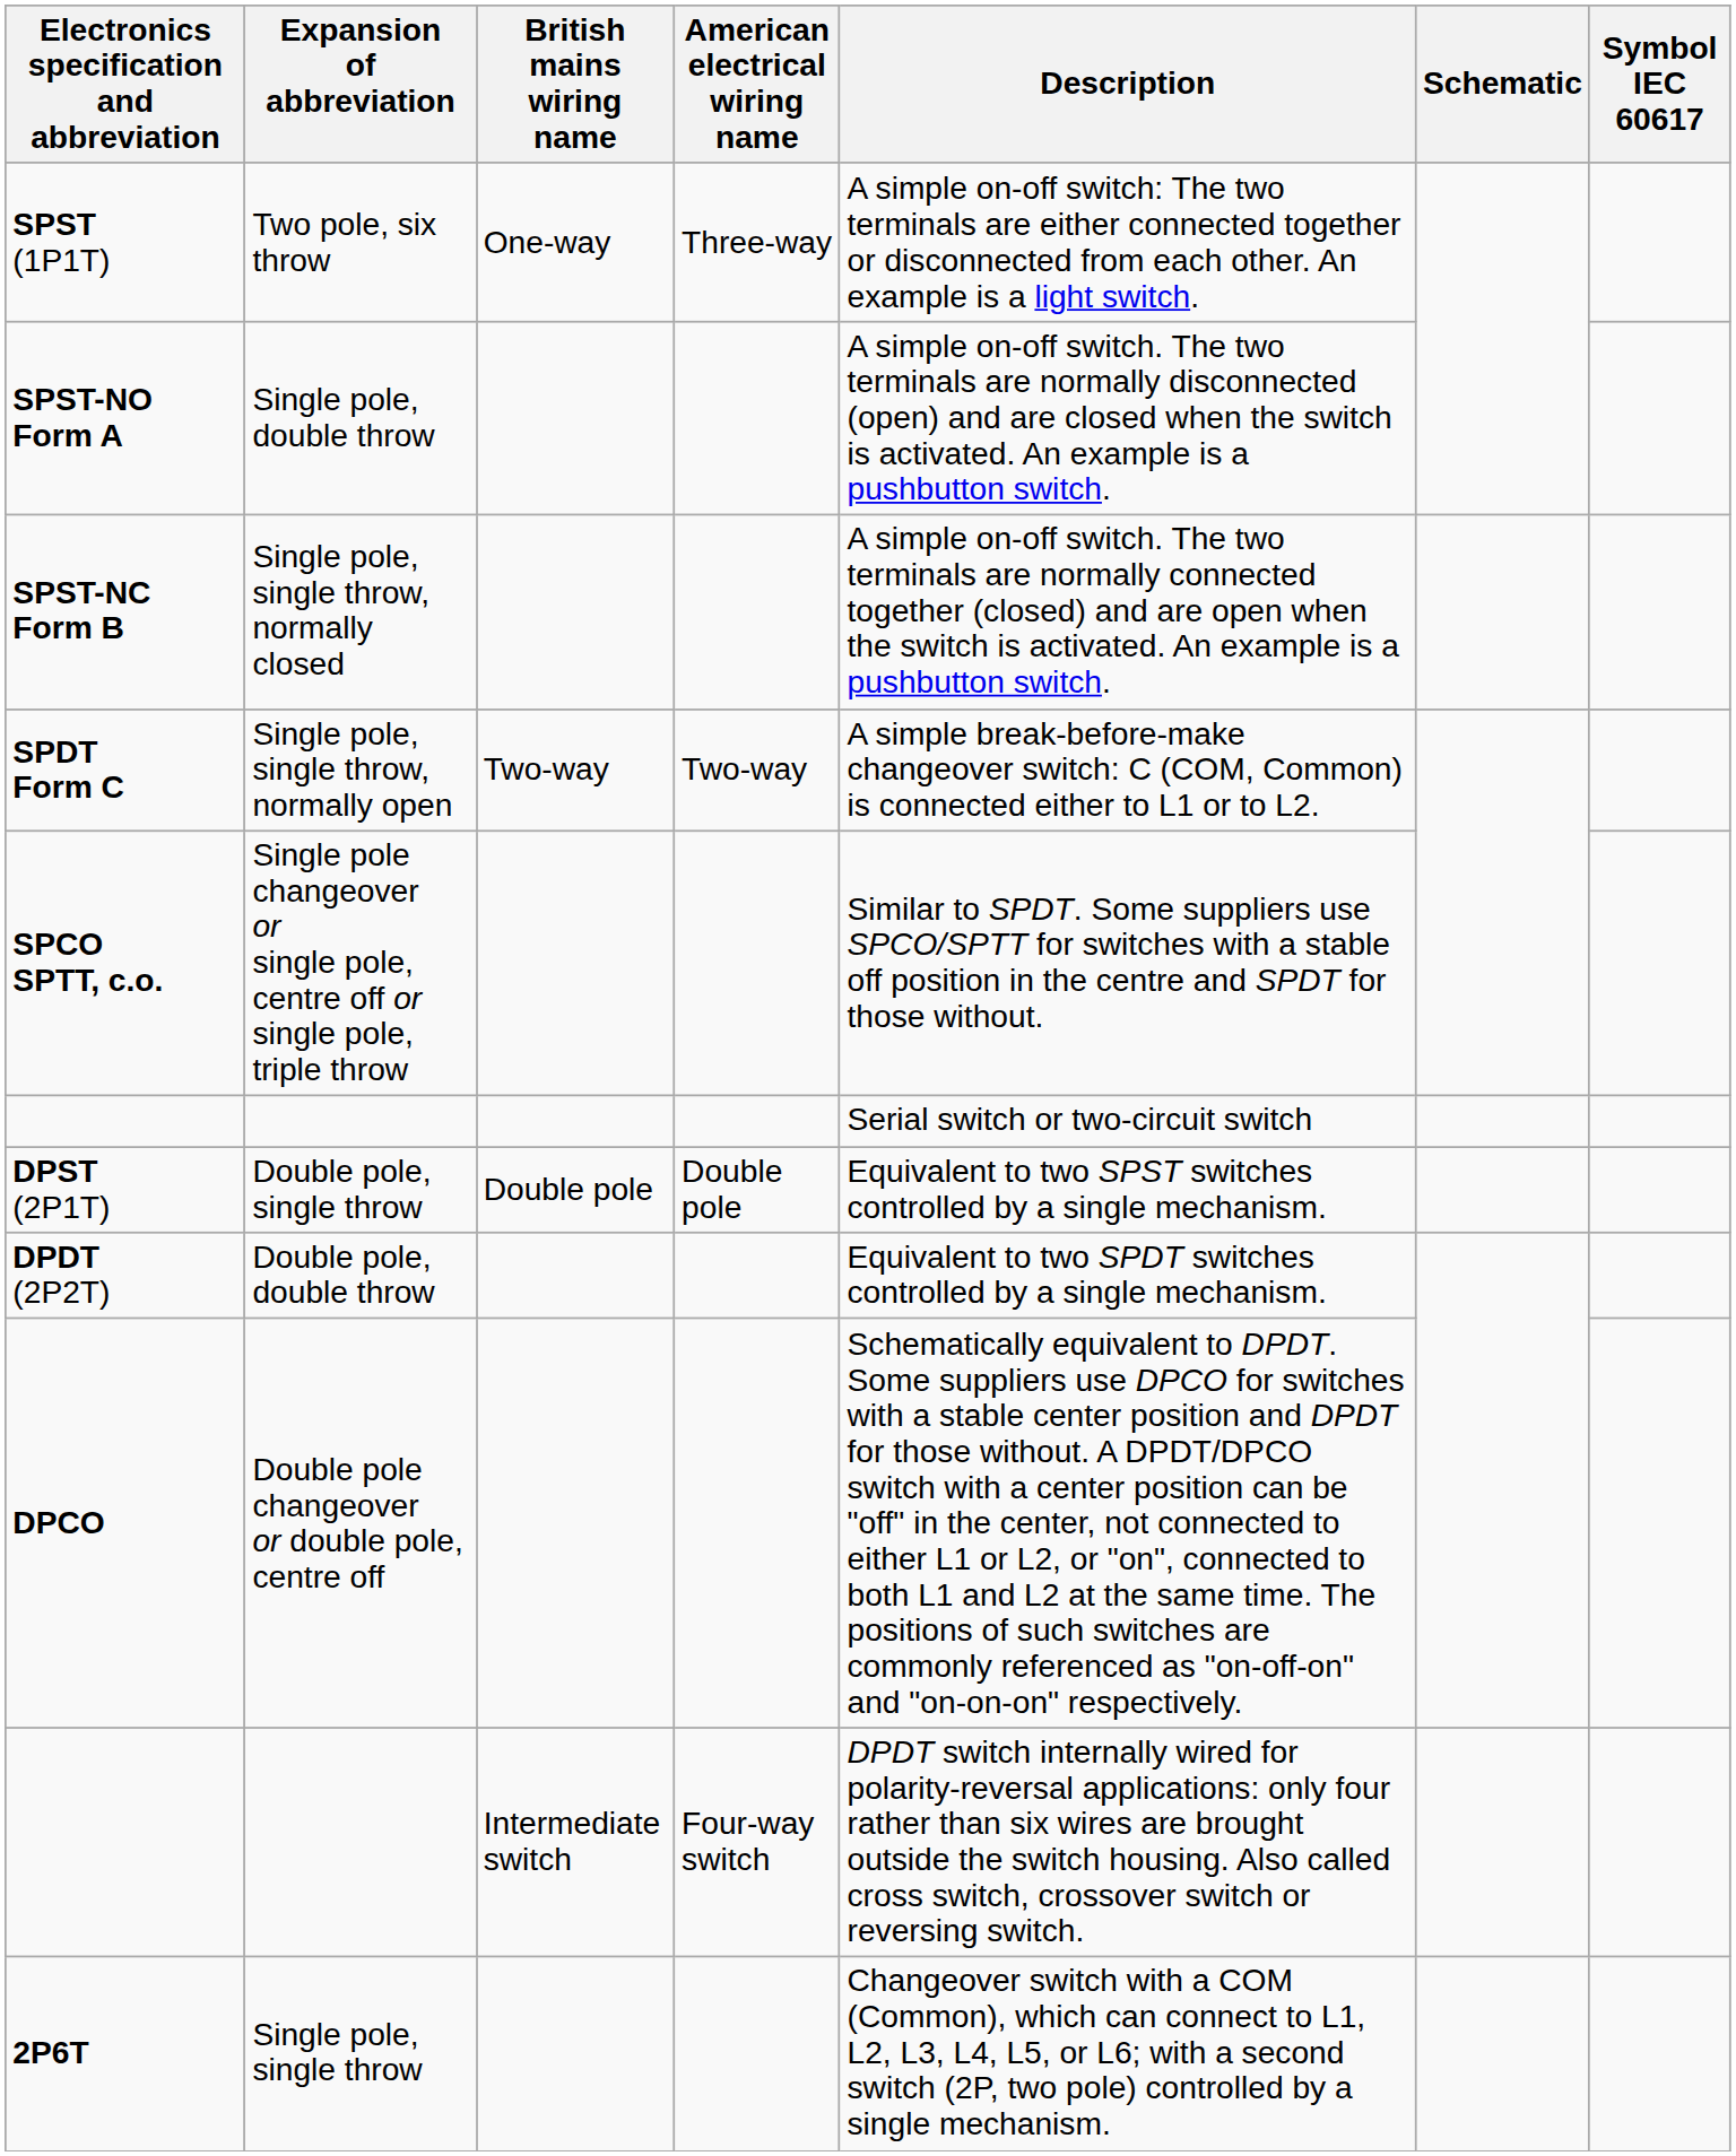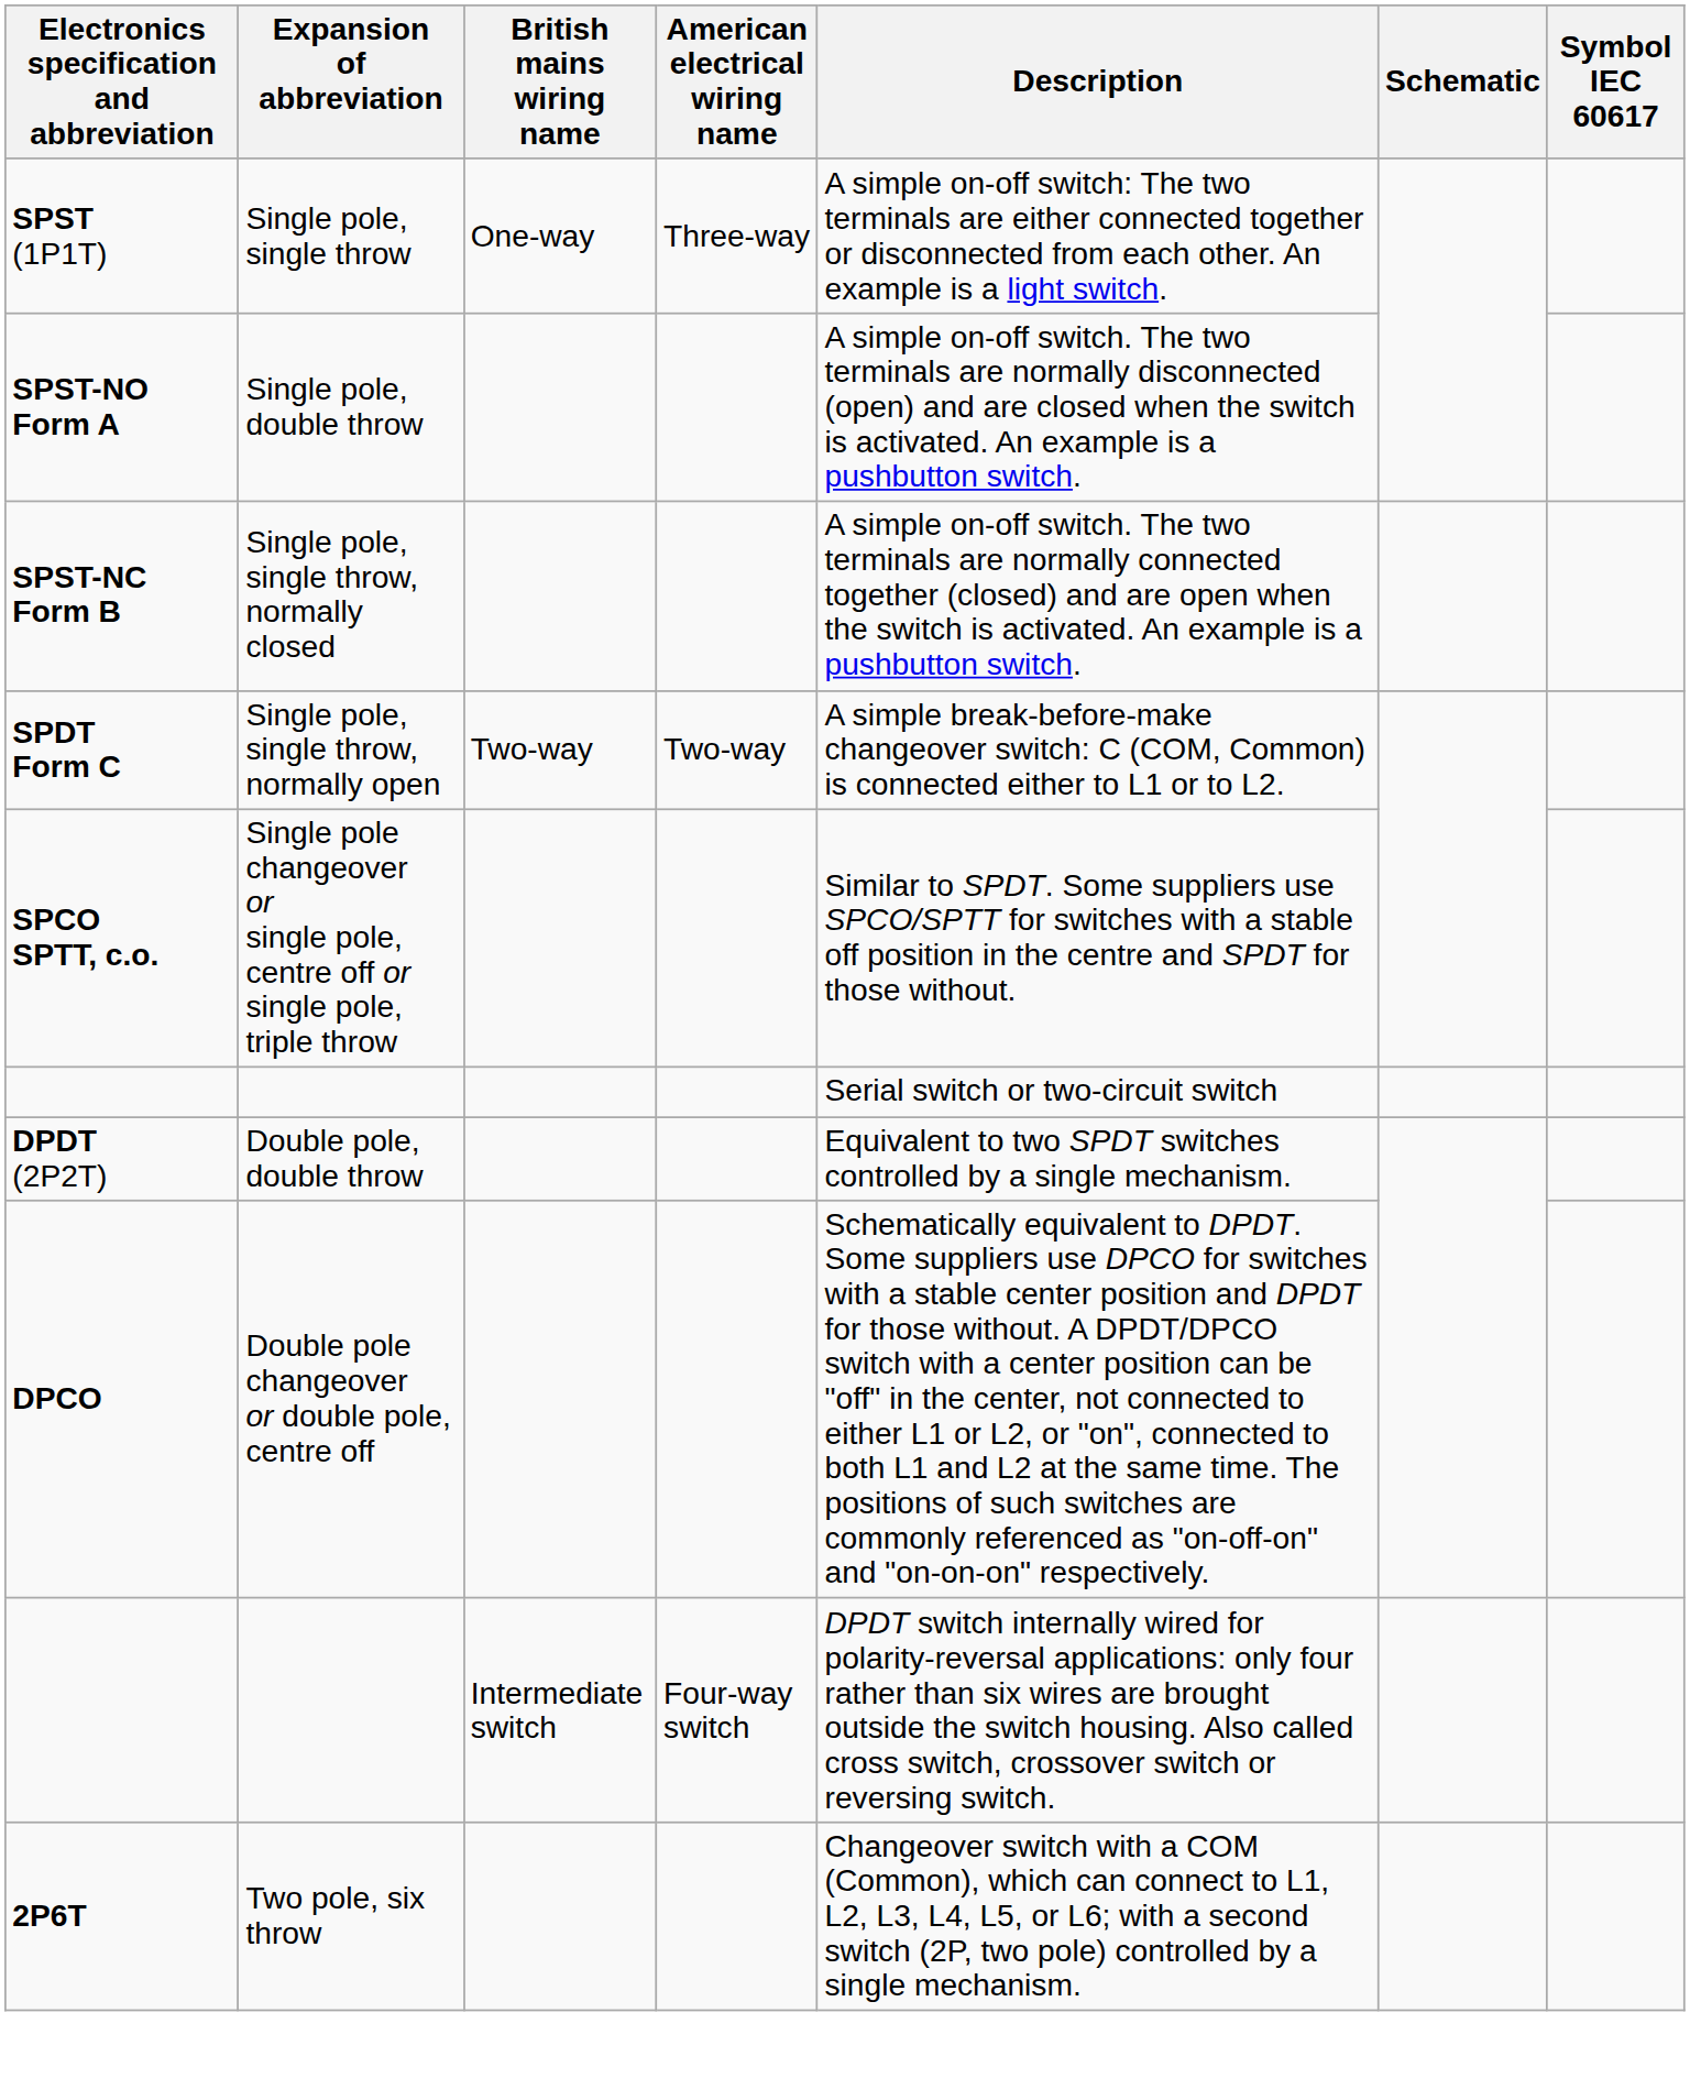SPST (1P1T) | Expansion of abbreviation: Two pole, six throw -> Single pole, single throw
- row: DPST (2P1T) | Double pole, single throw | Double pole | Double pole | Equivalent to two SPST switches controlled by a single mechanism.
2P6T | Expansion of abbreviation: Single pole, single throw -> Two pole, six throw
